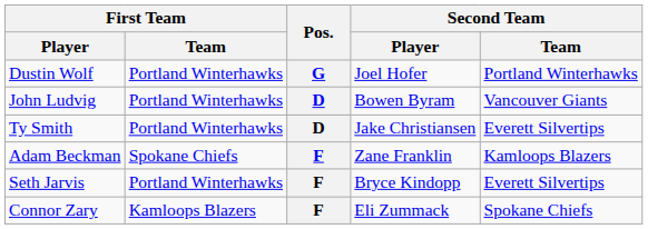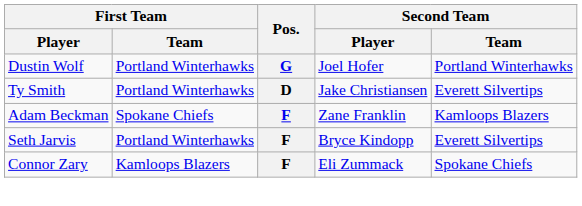- row: John Ludvig | Portland Winterhawks | D | Bowen Byram | Vancouver Giants
